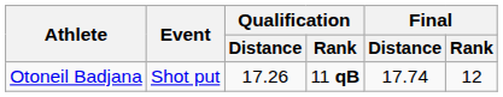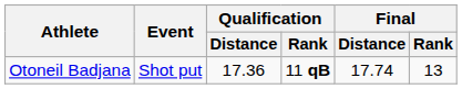Otoneil Badjana | Qualification / Distance: 17.26 -> 17.36
Otoneil Badjana | Final / Rank: 12 -> 13
